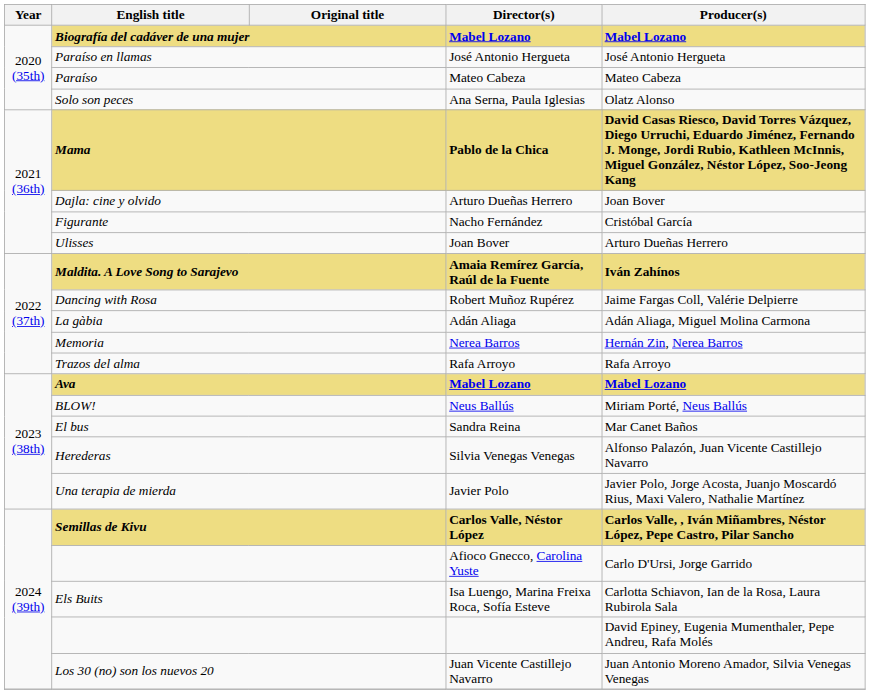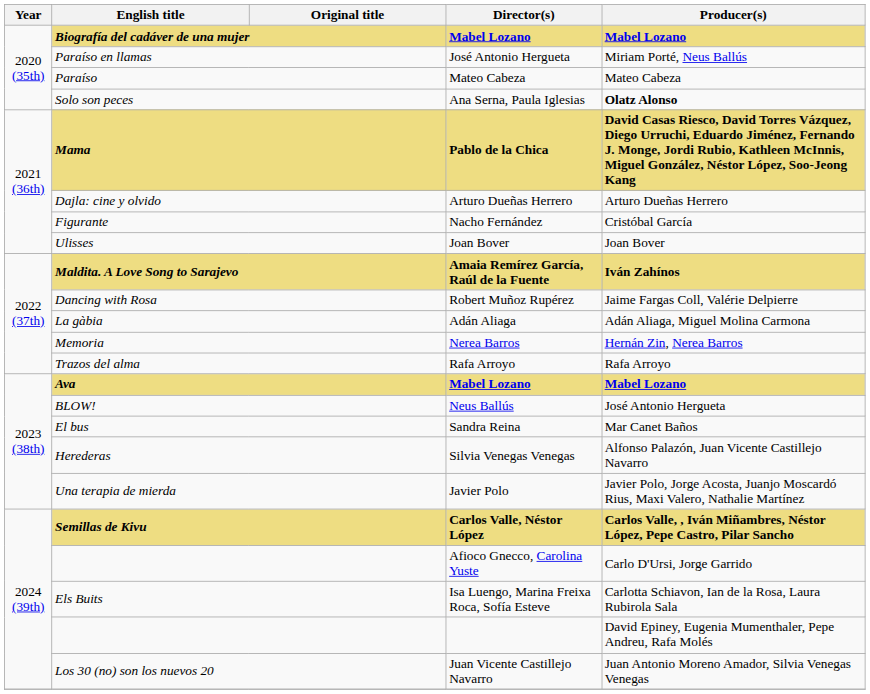Paraíso en llamas | Producer(s): José Antonio Hergueta -> Miriam Porté, Neus Ballús
Solo son peces | Producer(s): normal -> bold
Dajla: cine y olvido | Producer(s): Joan Bover -> Arturo Dueñas Herrero
Ulisses | Producer(s): Arturo Dueñas Herrero -> Joan Bover
BLOW! | Producer(s): Miriam Porté, Neus Ballús -> José Antonio Hergueta
